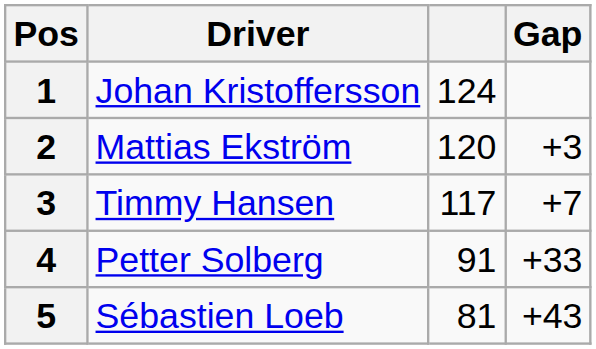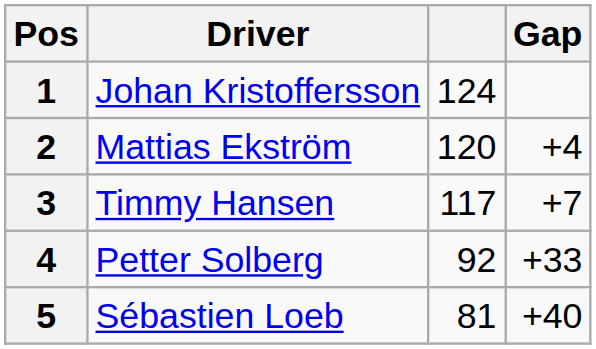2 | Gap: +3 -> +4
4 | column 3: 91 -> 92
5 | Gap: +43 -> +40
